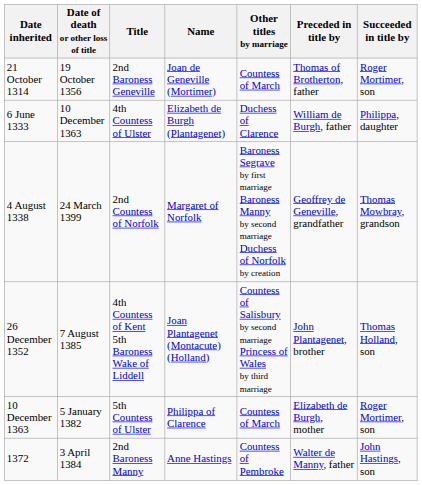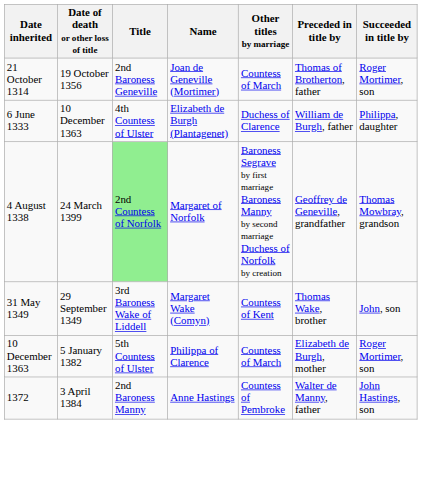4 August 1338 | Title: no background -> lightgreen background
+ row: 31 May 1349 | 29 September 1349 | 3rd Baroness Wake of Liddell | Margaret Wake (Comyn) | Countess of Kent | Thomas Wake, brother | John, son
- row: 26 December 1352 | 7 August 1385 | 4th Countess of Kent 5th Baroness Wake of Liddell | Joan Plantagenet (Montacute) (Holland) | Countess of Salisbury by second marriage Princess of Wales by third marriage | John Plantagenet, brother | Thomas Holland, son
